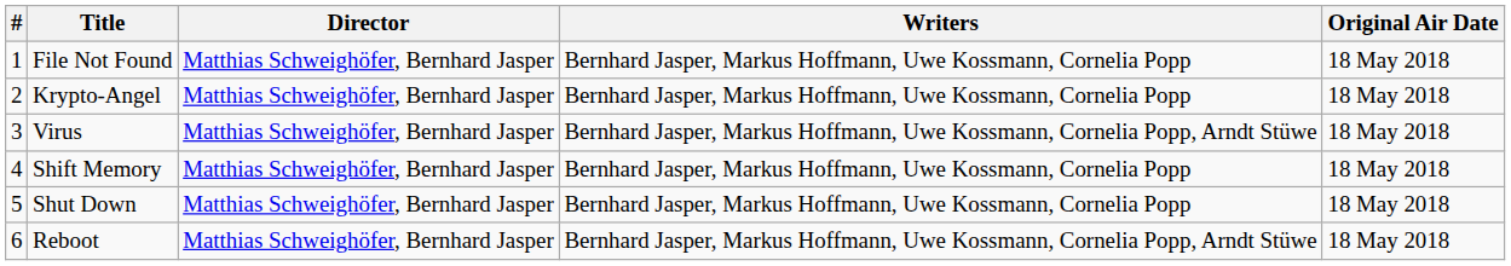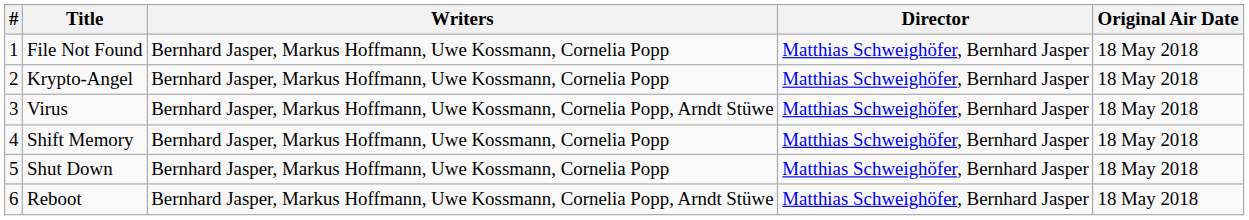columns swapped: Director <-> Writers
